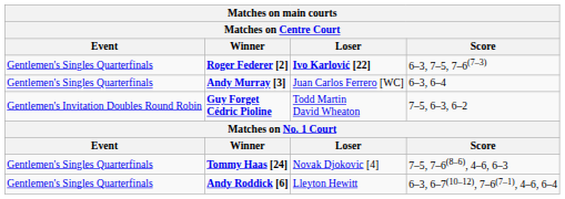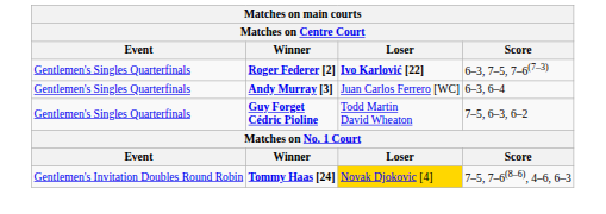Guy Forget Cédric Pioline | Event: Gentlemen's Invitation Doubles Round Robin -> Gentlemen's Singles Quarterfinals
Tommy Haas [24] | Event: Gentlemen's Singles Quarterfinals -> Gentlemen's Invitation Doubles Round Robin
Tommy Haas [24] | Loser: no background -> gold background
- row: Gentlemen's Singles Quarterfinals | Andy Roddick [6] | Lleyton Hewitt | 6–3, 6–7(10–12), 7–6(7–1), 4–6, 6–4
